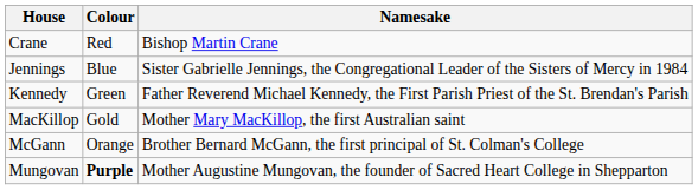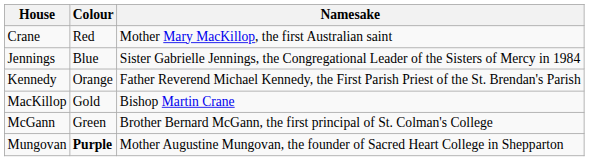Crane | Namesake: Bishop Martin Crane -> Mother Mary MacKillop, the first Australian saint
Kennedy | Colour: Green -> Orange
MacKillop | Namesake: Mother Mary MacKillop, the first Australian saint -> Bishop Martin Crane
McGann | Colour: Orange -> Green
